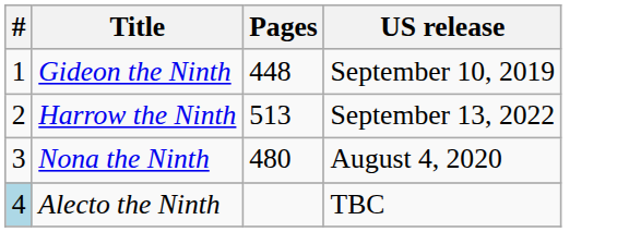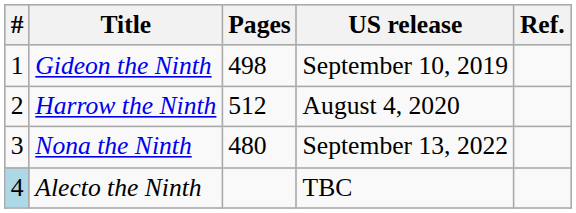+ column: Ref.
Gideon the Ninth | Pages: 448 -> 498
Harrow the Ninth | Pages: 513 -> 512
Harrow the Ninth | US release: September 13, 2022 -> August 4, 2020
Nona the Ninth | US release: August 4, 2020 -> September 13, 2022
